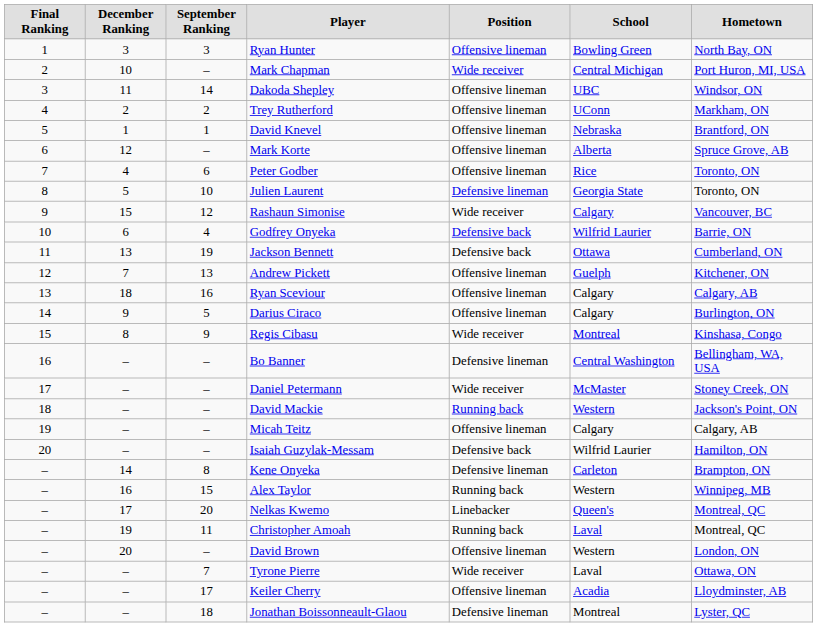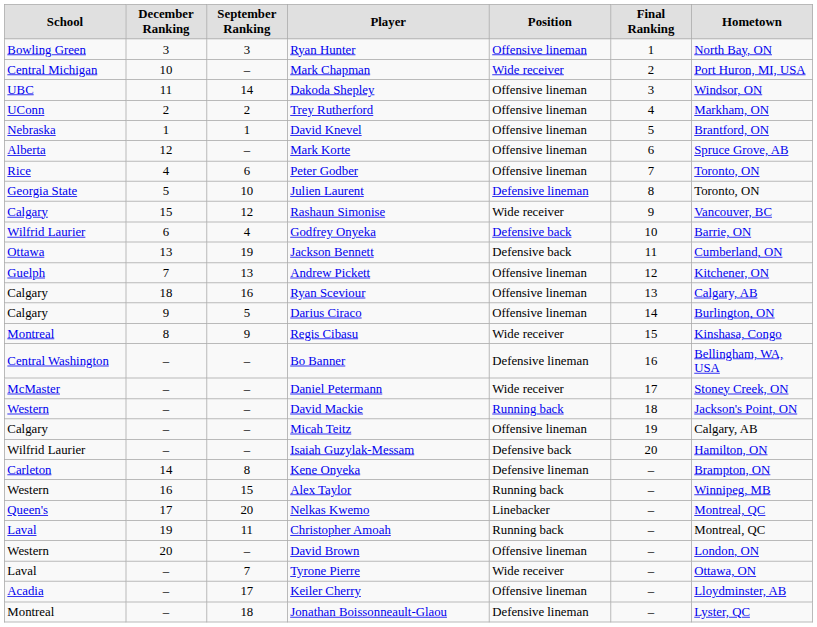columns swapped: Final Ranking <-> School
